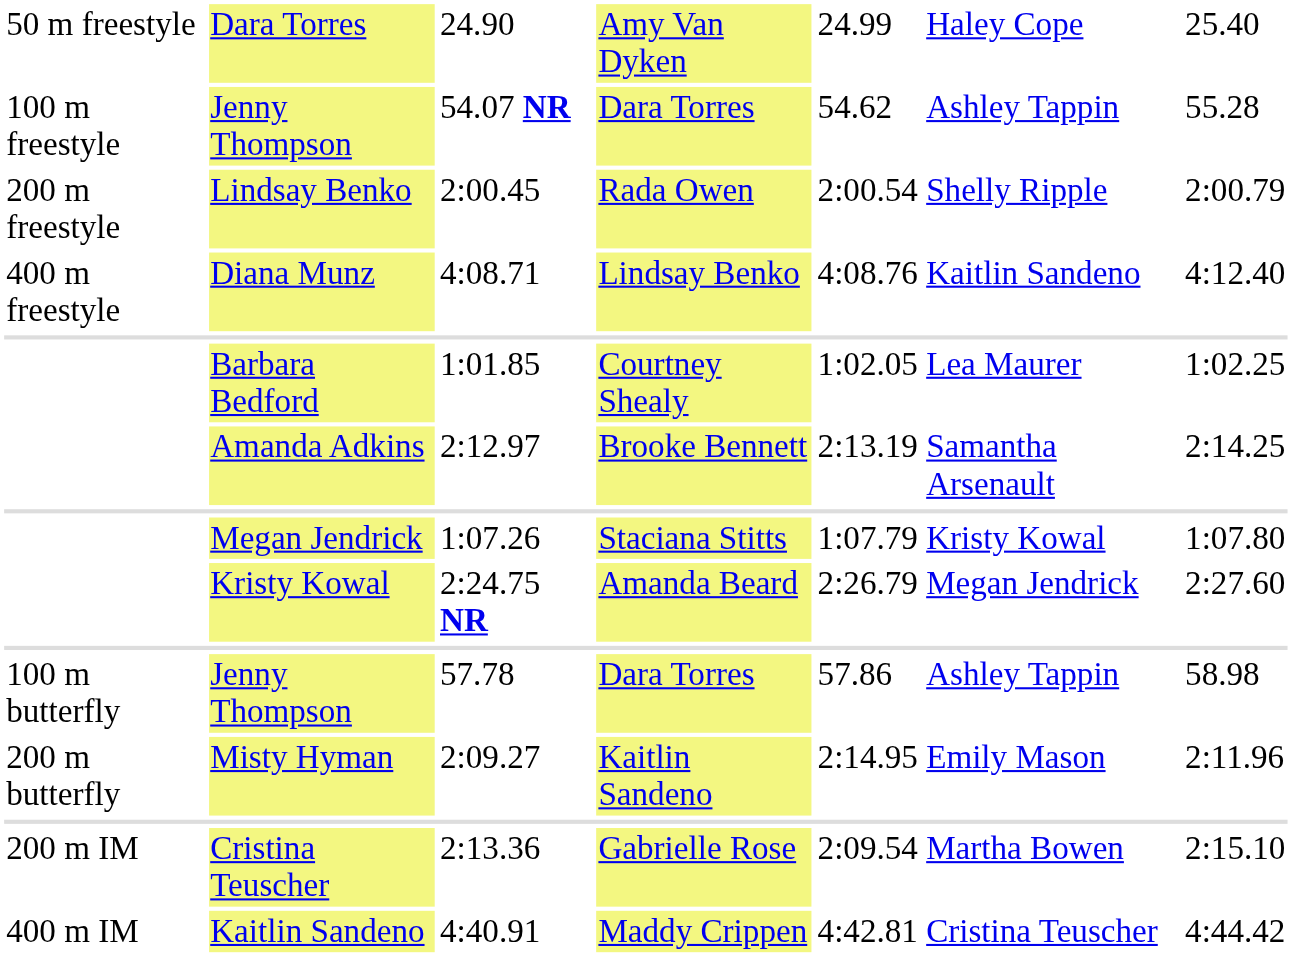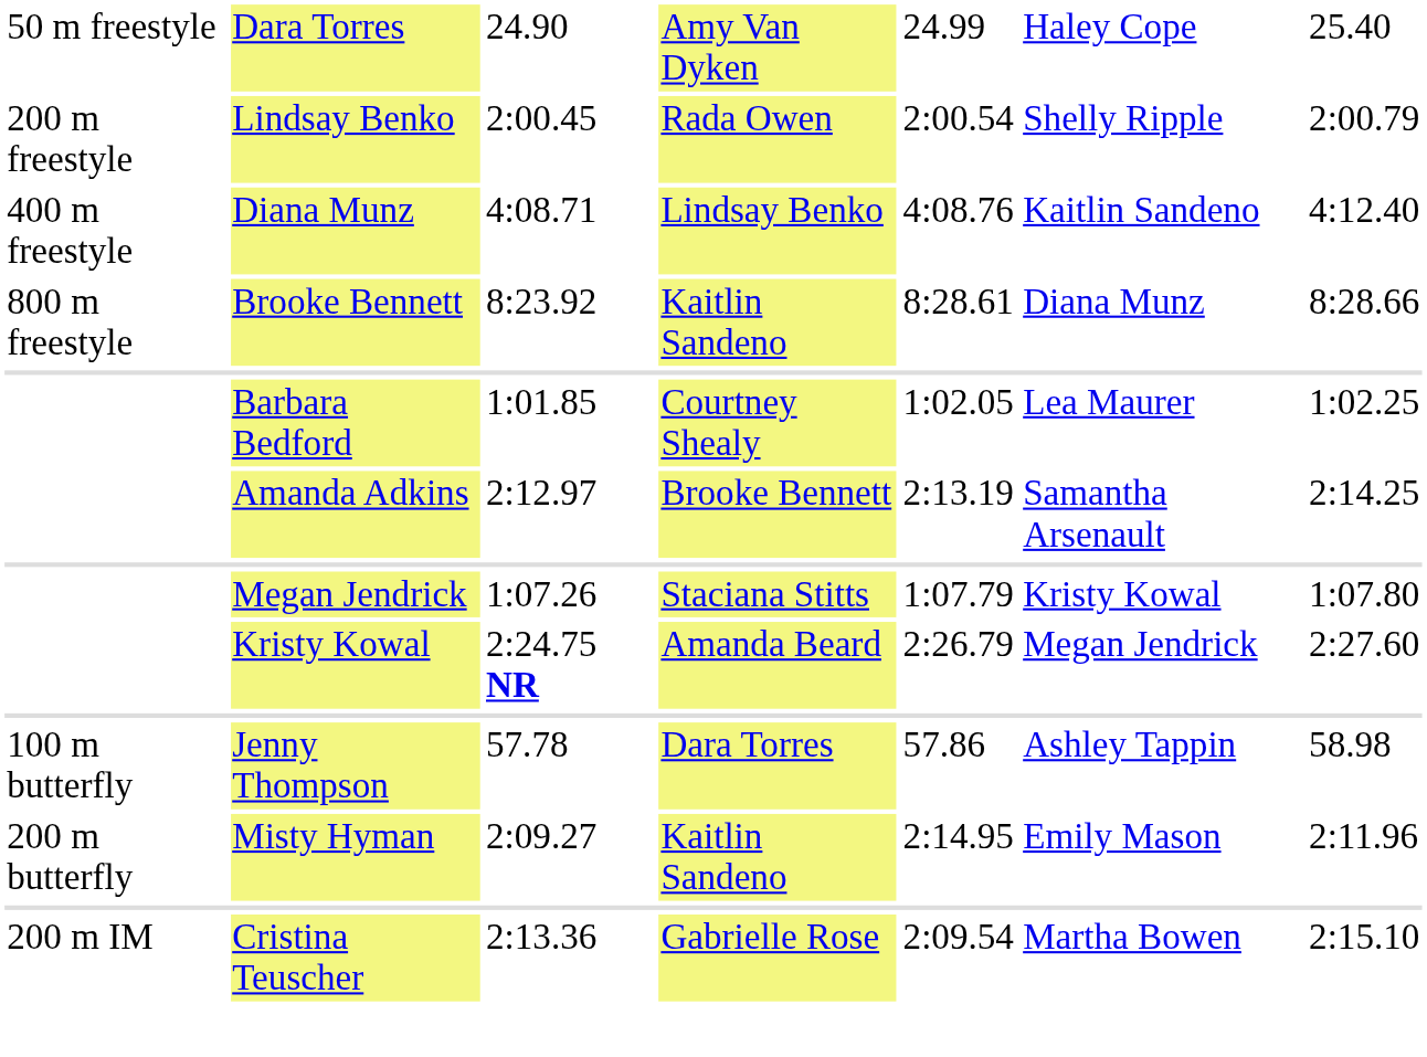- row: 100 m freestyle | Jenny Thompson | 54.07 NR | Dara Torres | 54.62 | Ashley Tappin | 55.28
+ row: 800 m freestyle | Brooke Bennett | 8:23.92 | Kaitlin Sandeno | 8:28.61 | Diana Munz | 8:28.66
- row: 400 m IM | Kaitlin Sandeno | 4:40.91 | Maddy Crippen | 4:42.81 | Cristina Teuscher | 4:44.42
